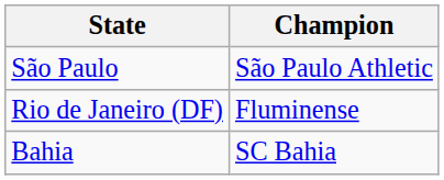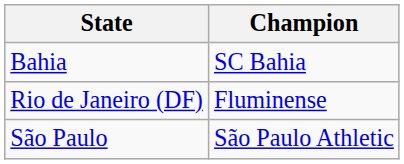rows swapped: Bahia <-> São Paulo
